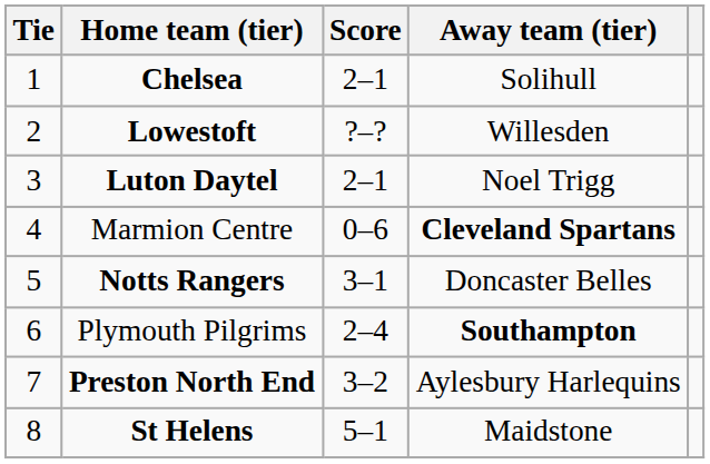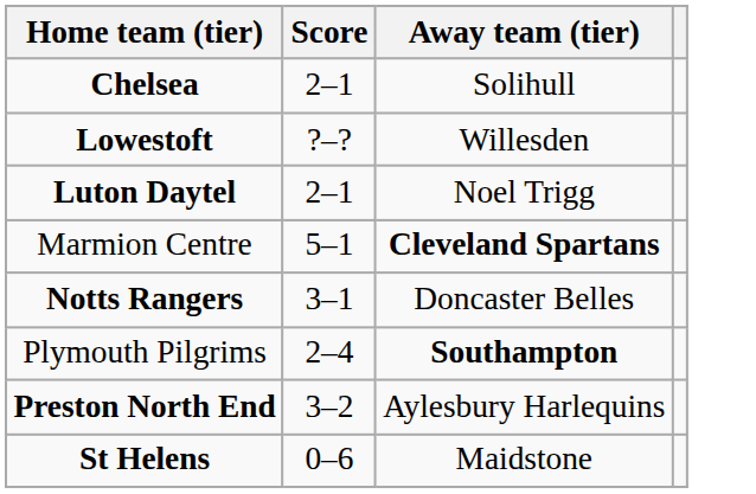- column: Tie | 1 | 2 | 3 | 4 | 5 | 6 | 7 | 8
Marmion Centre | Score: 0–6 -> 5–1
St Helens | Score: 5–1 -> 0–6
